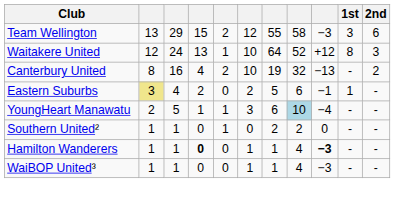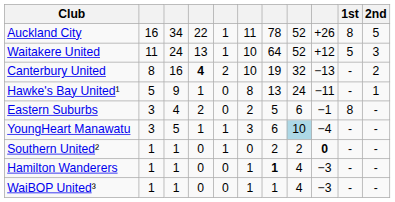+ row: Auckland City | 16 | 34 | 22 | 1 | 11 | 78 | 52 | +26 | 8 | 5
- row: Team Wellington | 13 | 29 | 15 | 2 | 12 | 55 | 58 | −3 | 3 | 6
Waitakere United | column 2: 12 -> 11
Waitakere United | 1st: 8 -> 5
Canterbury United | column 4: normal -> bold
+ row: Hawke's Bay United¹ | 5 | 9 | 1 | 0 | 8 | 13 | 24 | −11 | - | 1
Eastern Suburbs | column 2: khaki background -> no background
Eastern Suburbs | 1st: 1 -> 8
YoungHeart Manawatu | column 2: 2 -> 3
Southern United² | column 9: normal -> bold
Hamilton Wanderers | column 4: bold -> normal
Hamilton Wanderers | column 7: normal -> bold
Hamilton Wanderers | column 9: bold -> normal
